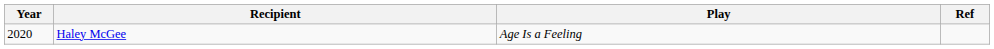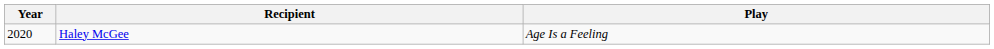- column: Ref
